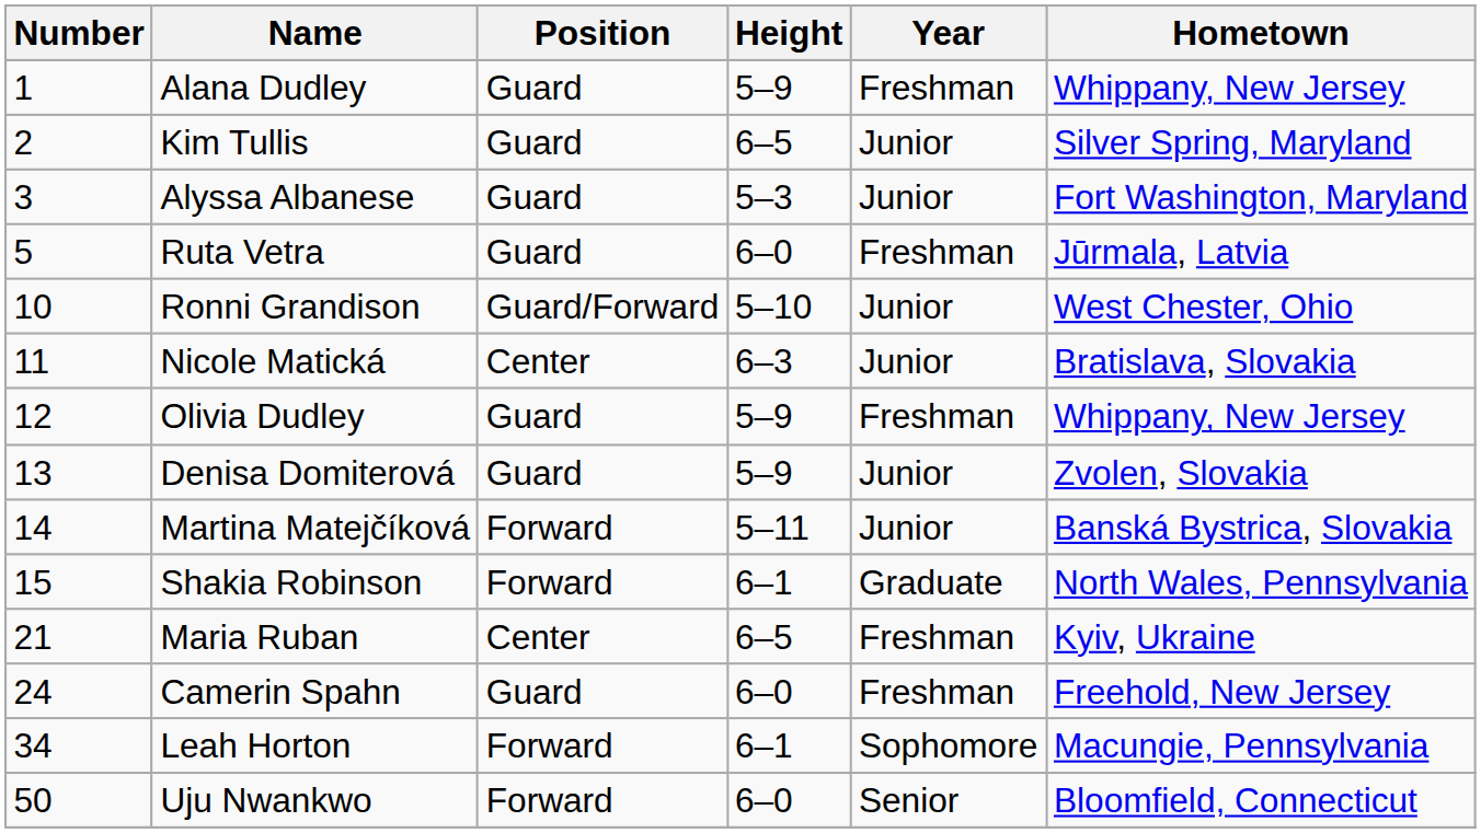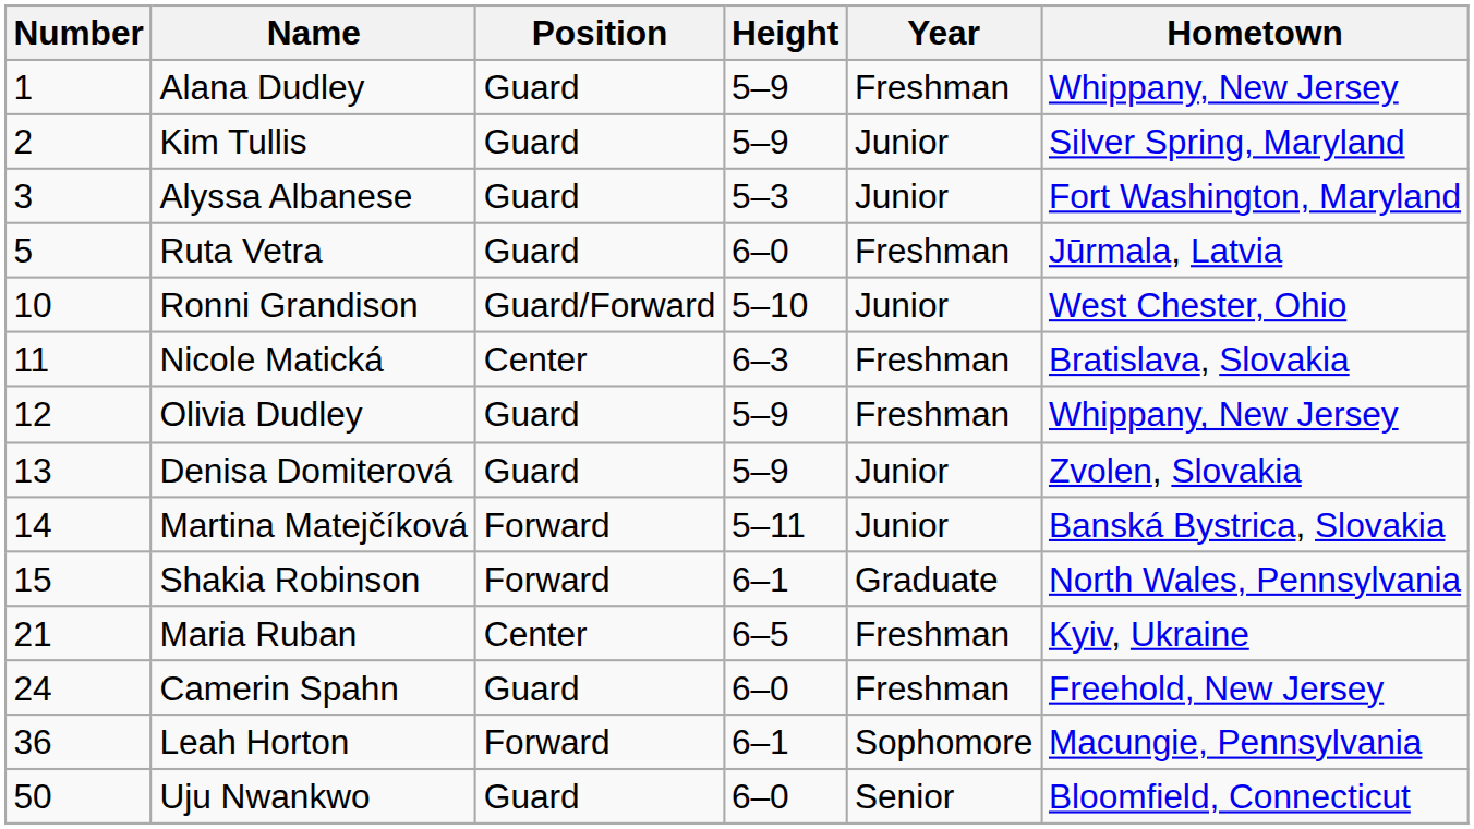Kim Tullis | Height: 6–5 -> 5–9
Nicole Matická | Year: Junior -> Freshman
Leah Horton | Number: 34 -> 36
Uju Nwankwo | Position: Forward -> Guard
